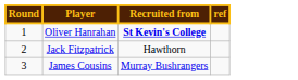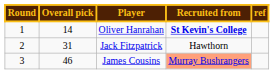+ column: Overall pick | 14 | 31 | 46
James Cousins | Recruited from: no background -> lightsalmon background
